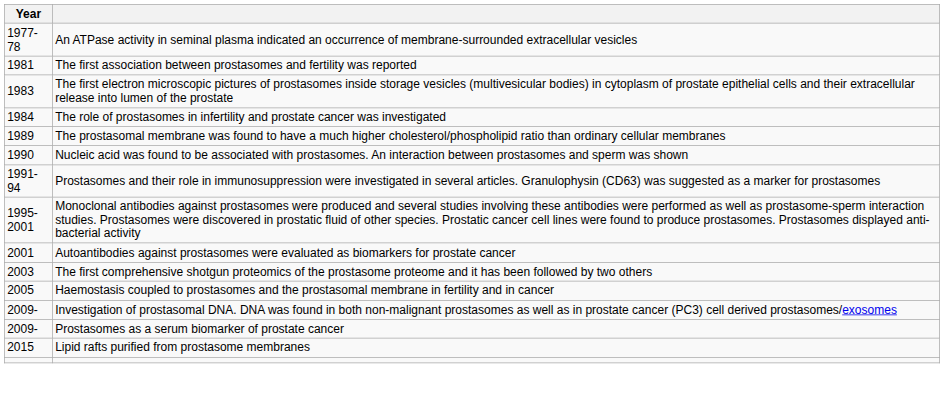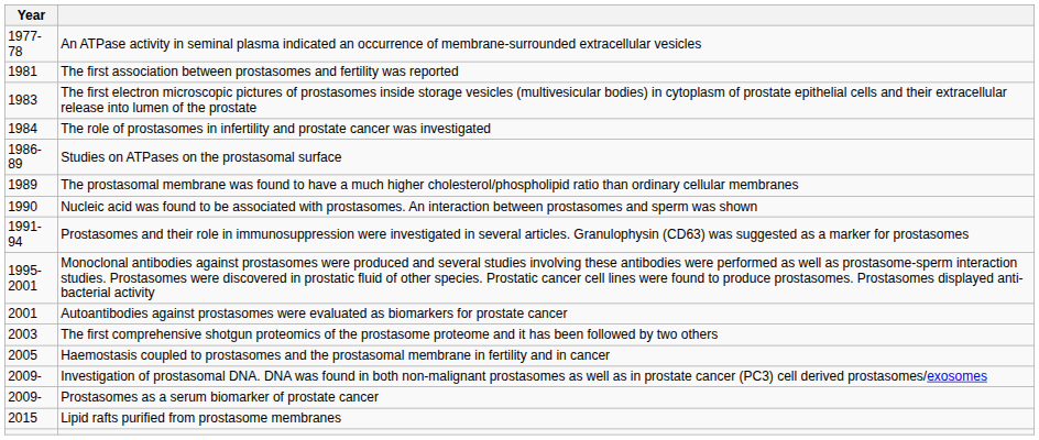+ row: 1986-89 | Studies on ATPases on the prostasomal surface
